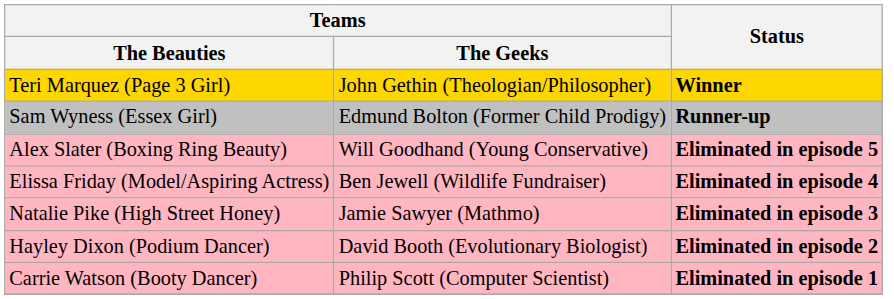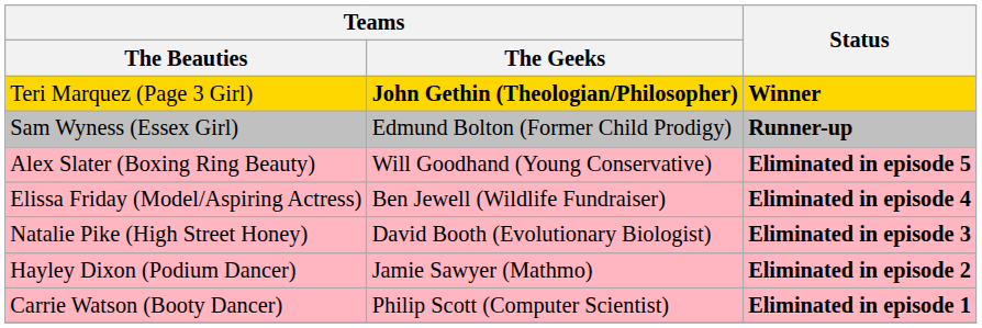Teri Marquez (Page 3 Girl) | Teams / The Geeks: normal -> bold
Natalie Pike (High Street Honey) | Teams / The Geeks: Jamie Sawyer (Mathmo) -> David Booth (Evolutionary Biologist)
Hayley Dixon (Podium Dancer) | Teams / The Geeks: David Booth (Evolutionary Biologist) -> Jamie Sawyer (Mathmo)
